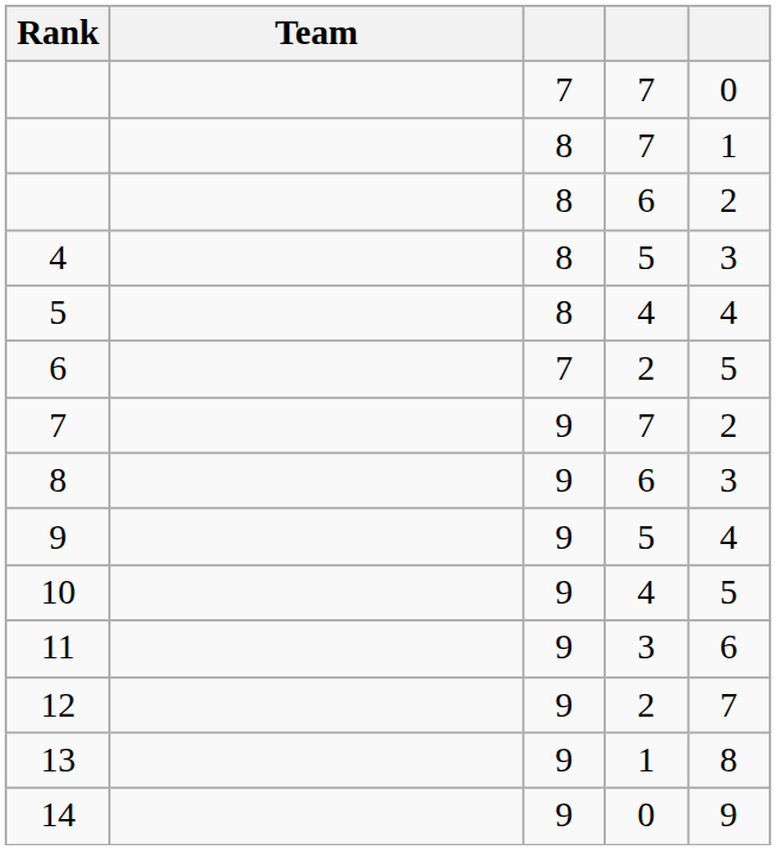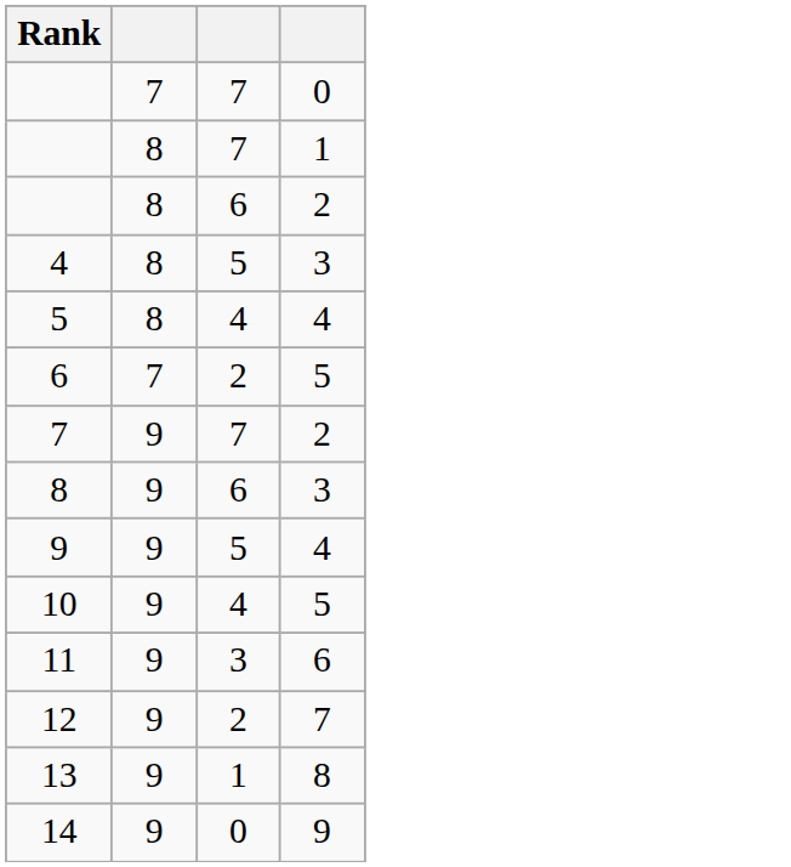- column: Team
